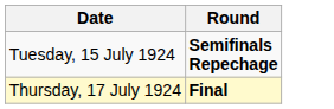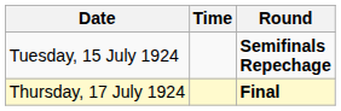+ column: Time
